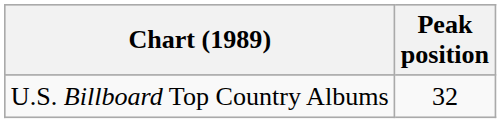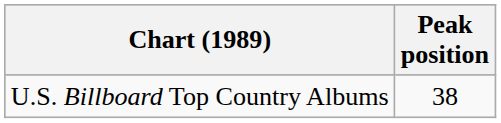U.S. Billboard Top Country Albums | Peak position: 32 -> 38
